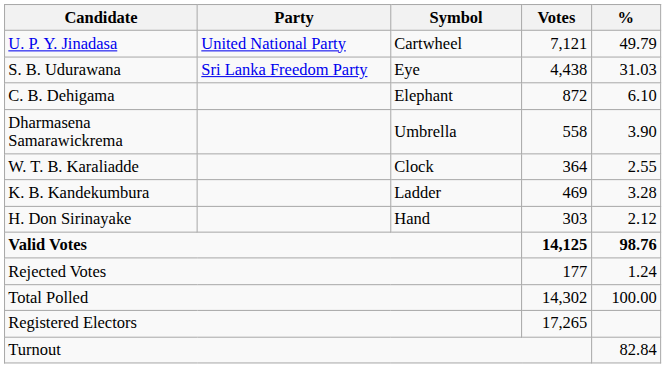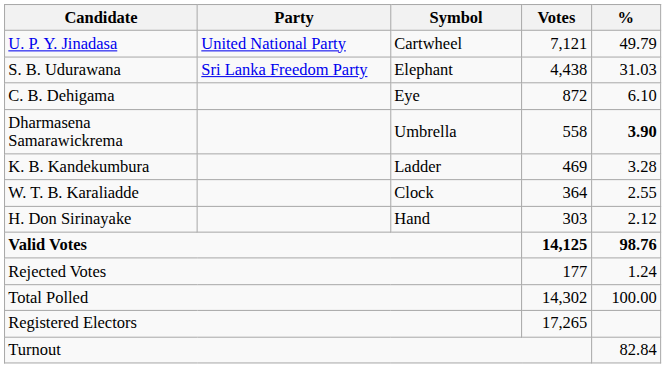S. B. Udurawana | Symbol: Eye -> Elephant
C. B. Dehigama | Symbol: Elephant -> Eye
Dharmasena Samarawickrema | %: normal -> bold
rows swapped: K. B. Kandekumbura <-> W. T. B. Karaliadde
